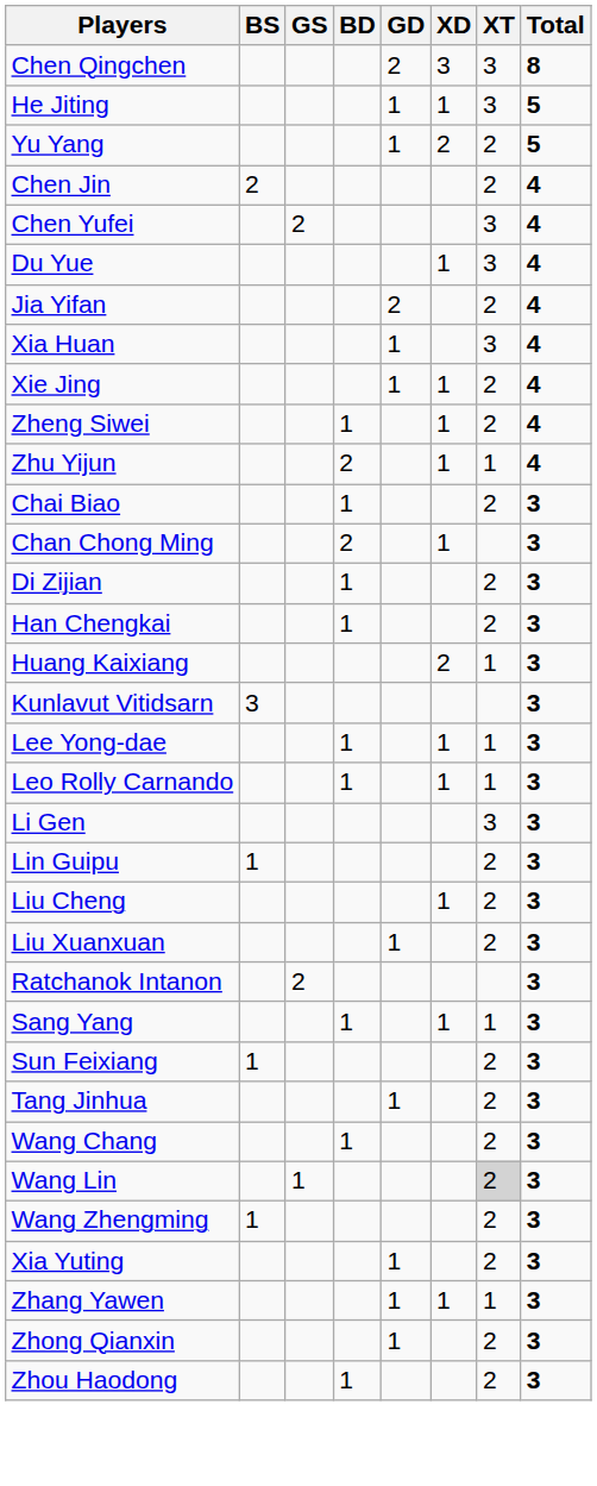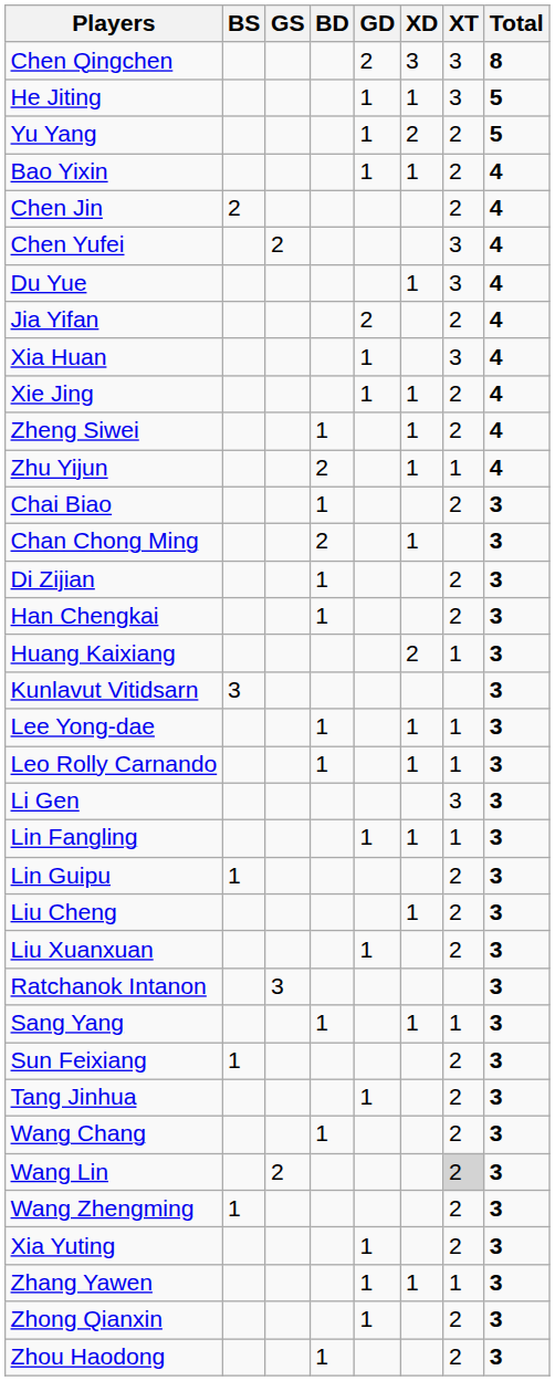+ row: Bao Yixin | 1 | 1 | 2 | 4
+ row: Lin Fangling | 1 | 1 | 1 | 3
Ratchanok Intanon | GS: 2 -> 3
Wang Lin | GS: 1 -> 2
